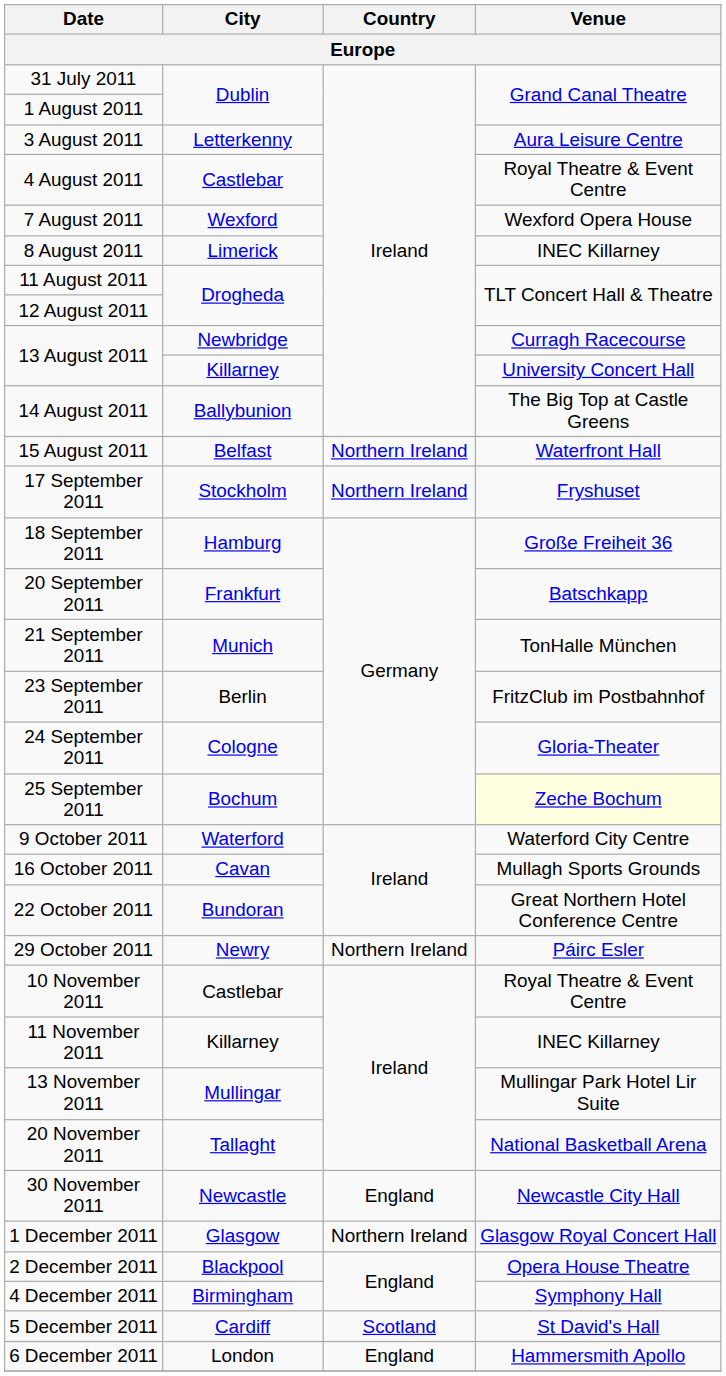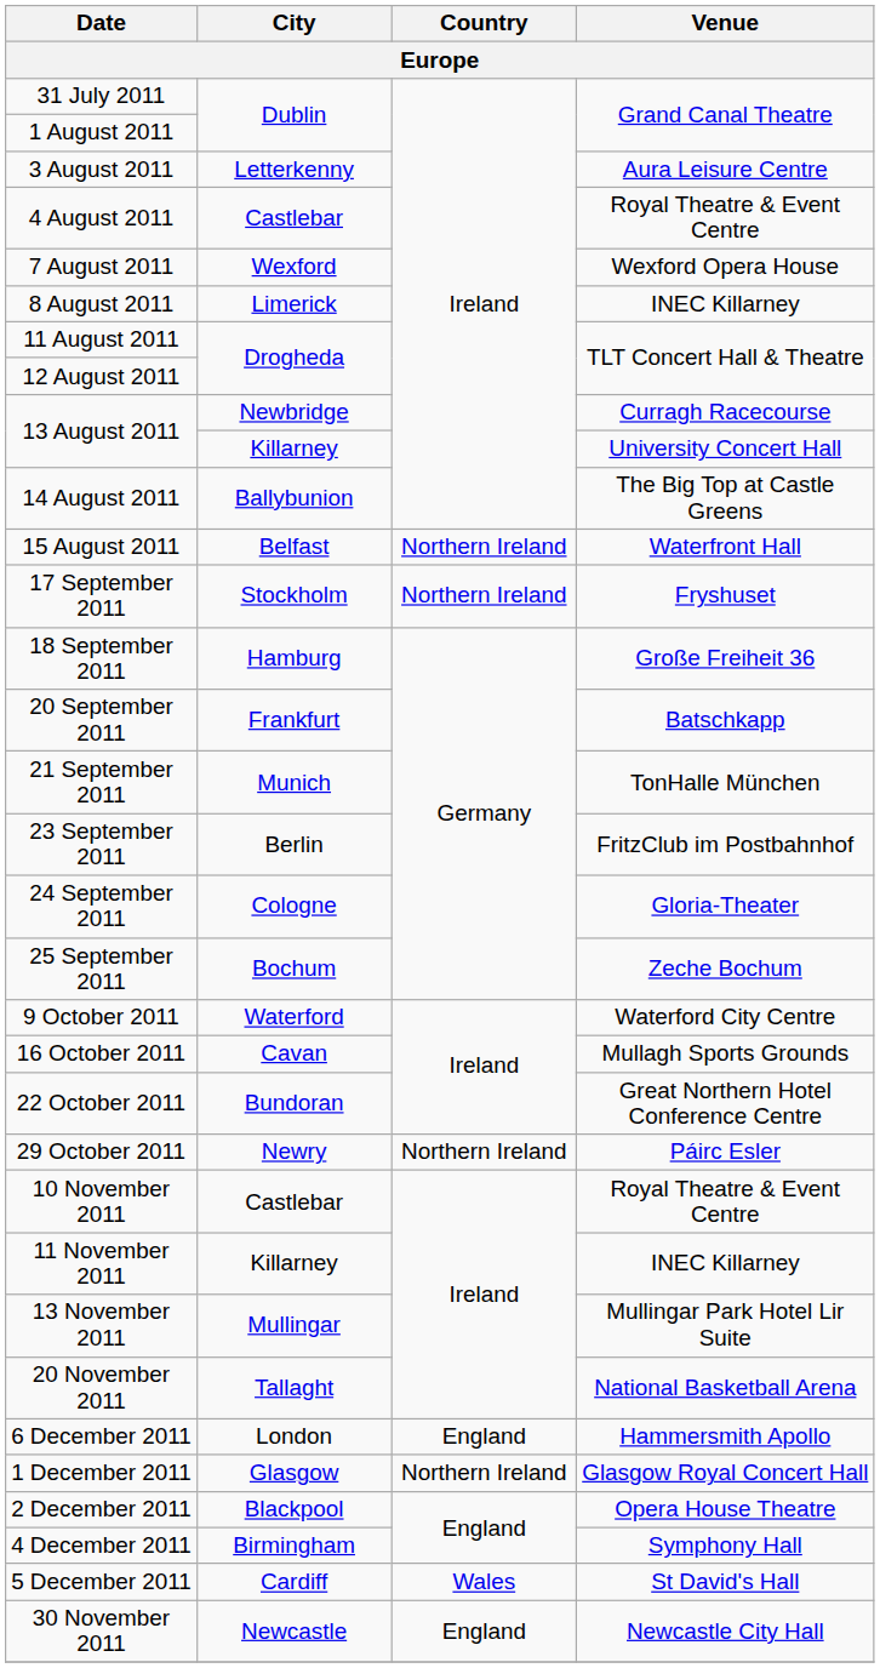25 September 2011 | Venue: lightyellow background -> no background
rows swapped: 30 November 2011 <-> 6 December 2011
5 December 2011 | Country: Scotland -> Wales
